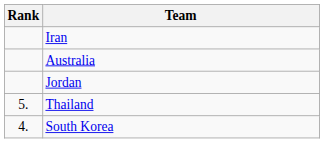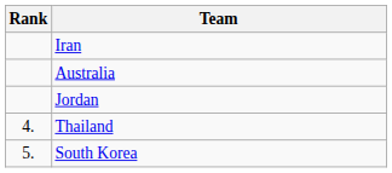Thailand | Rank: 5. -> 4.
South Korea | Rank: 4. -> 5.
